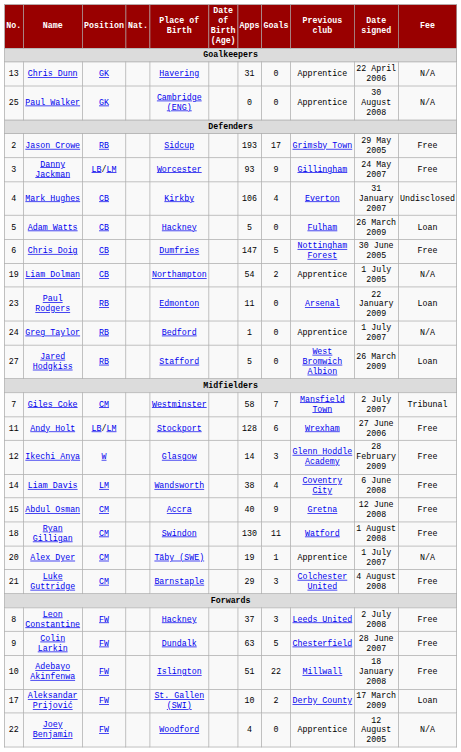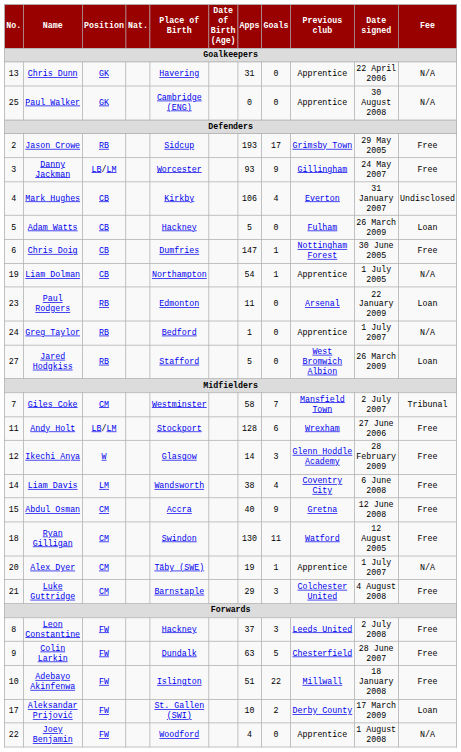Chris Doig | Goals: 5 -> 1
Liam Dolman | Goals: 2 -> 1
Ryan Gilligan | Date signed: 1 August 2008 -> 12 August 2005
Joey Benjamin | Date signed: 12 August 2005 -> 1 August 2008
